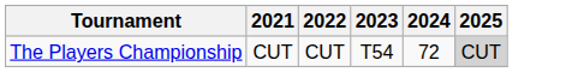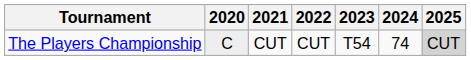+ column: 2020 | C
The Players Championship | 2024: 72 -> 74
